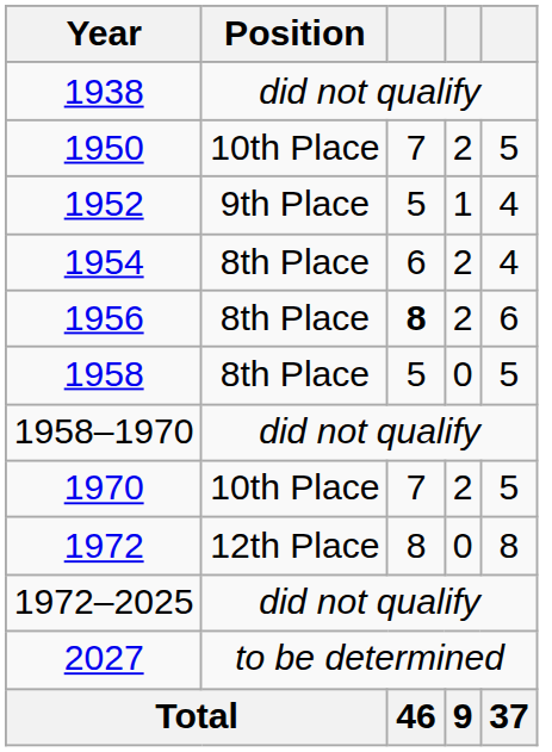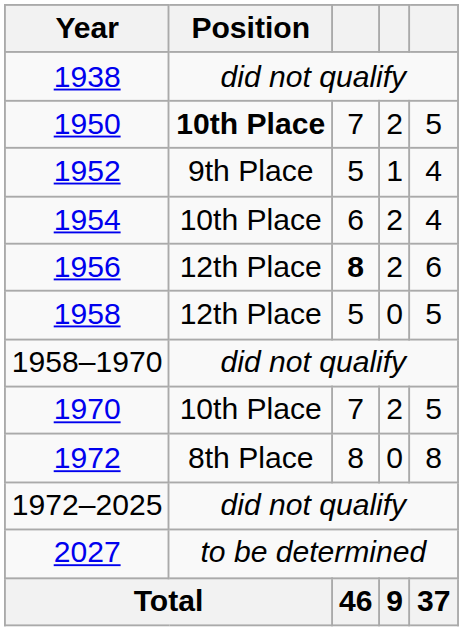1950 | Position: normal -> bold
1954 | Position: 8th Place -> 10th Place
1956 | Position: 8th Place -> 12th Place
1958 | Position: 8th Place -> 12th Place
1972 | Position: 12th Place -> 8th Place
